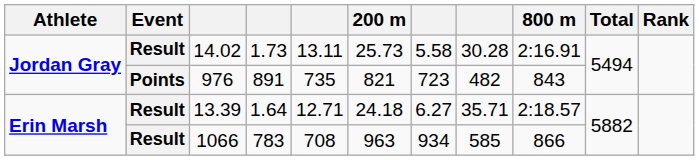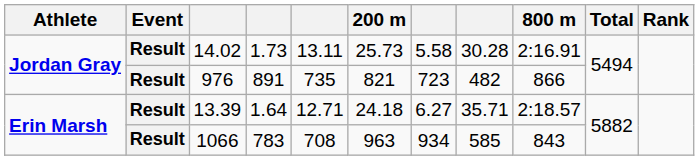976 | Event: Points -> Result
976 | 800 m: 843 -> 866
1066 | 800 m: 866 -> 843
